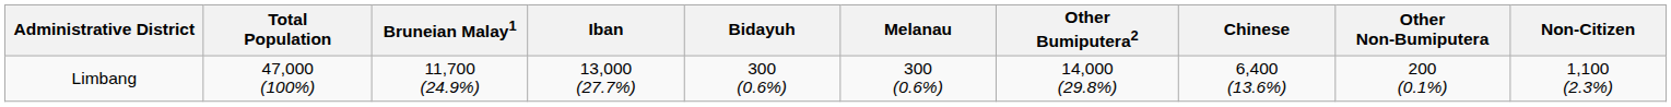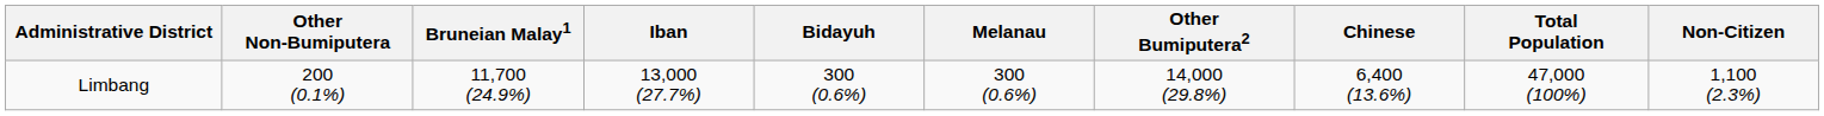columns swapped: Total Population <-> Other Non-Bumiputera
